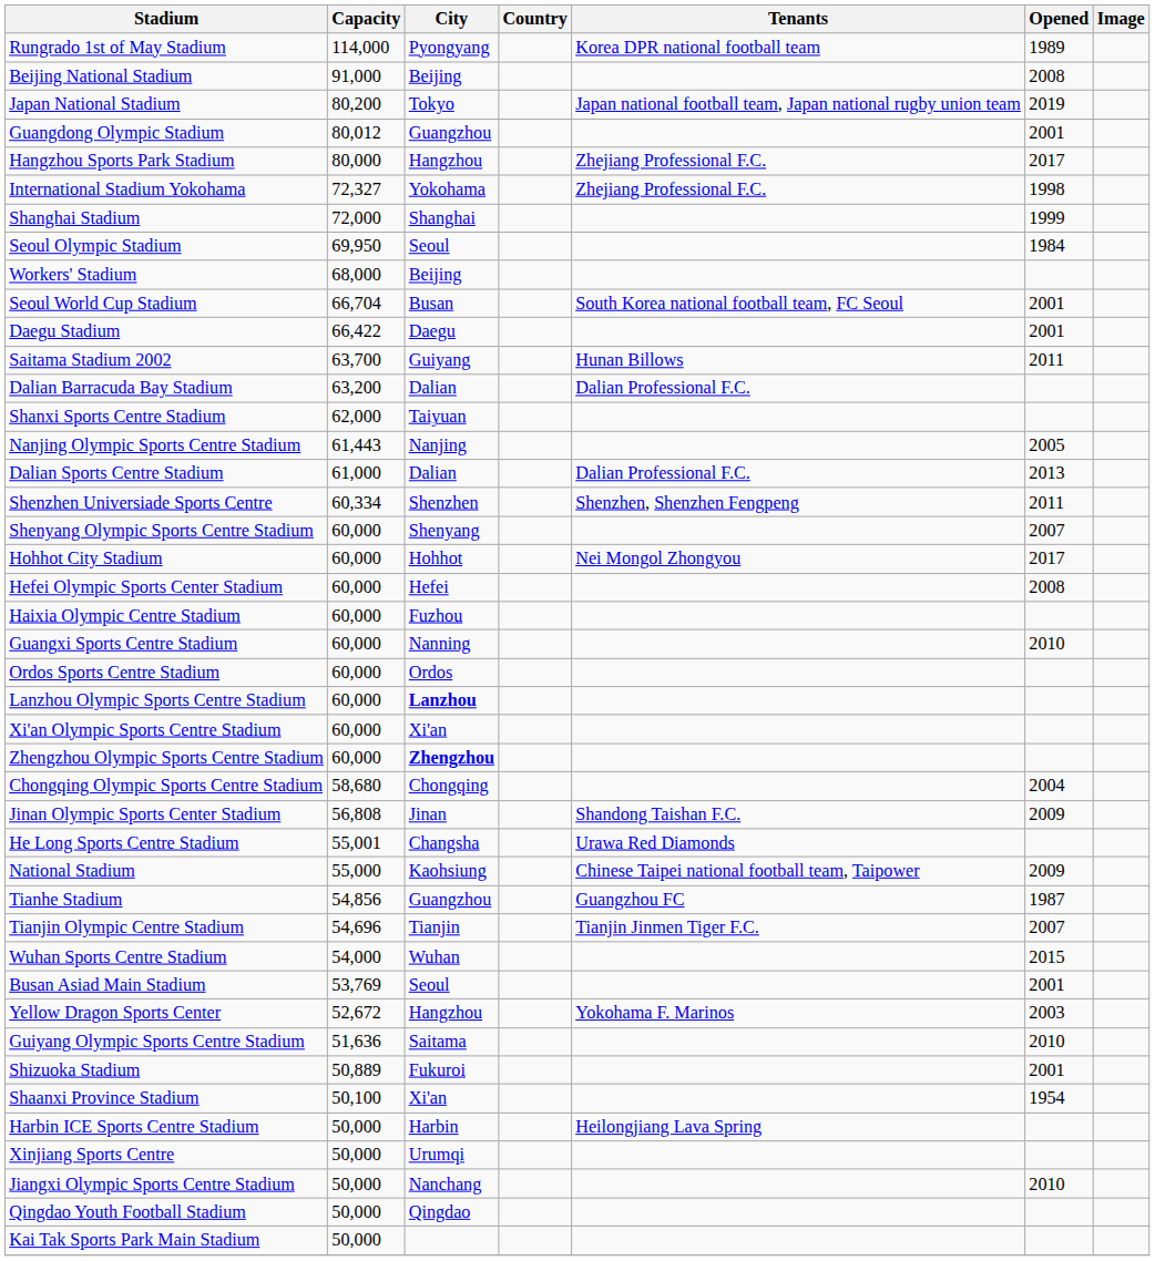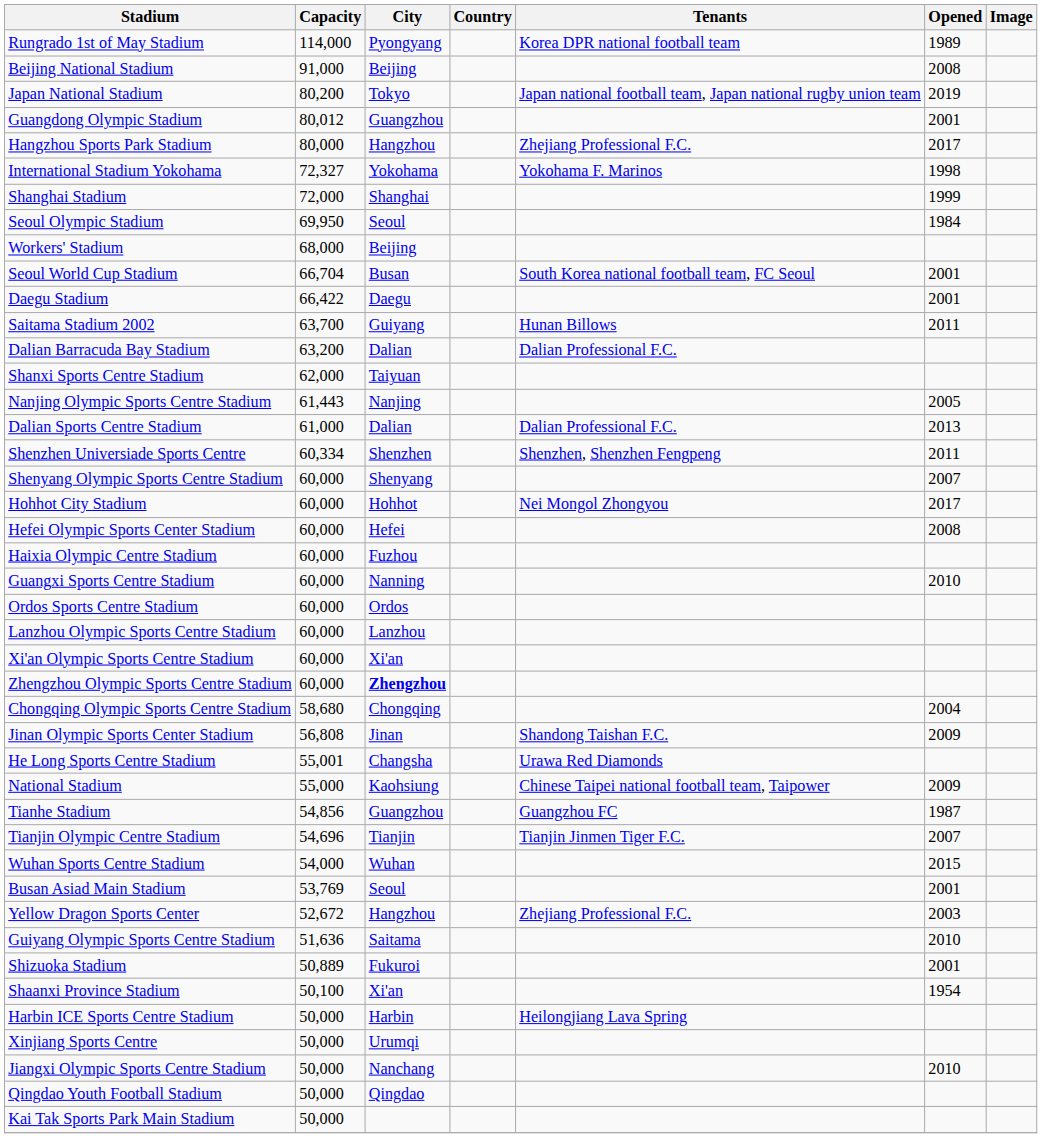International Stadium Yokohama | Tenants: Zhejiang Professional F.C. -> Yokohama F. Marinos
Lanzhou Olympic Sports Centre Stadium | City: bold -> normal
Yellow Dragon Sports Center | Tenants: Yokohama F. Marinos -> Zhejiang Professional F.C.
